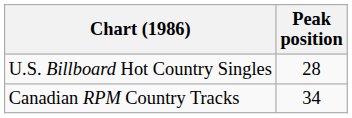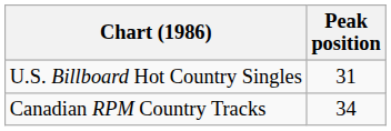U.S. Billboard Hot Country Singles | Peak position: 28 -> 31
